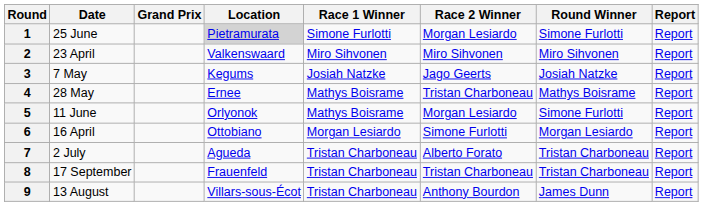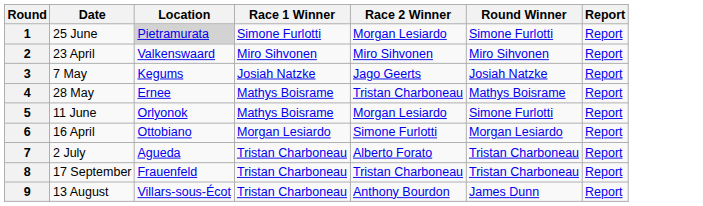- column: Grand Prix
